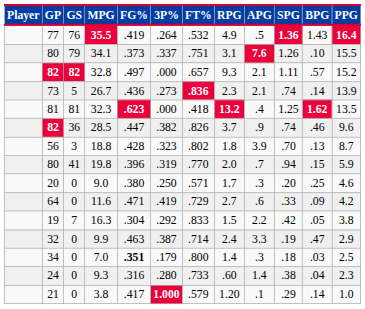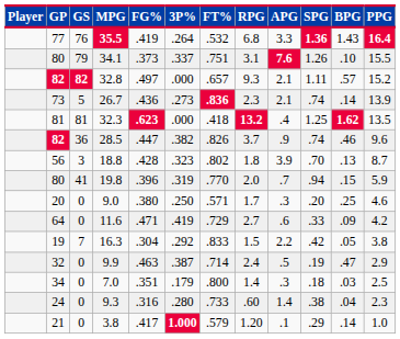35.5 | RPG: 4.9 -> 6.8
35.5 | APG: .5 -> 3.3
9.9 | APG: 3.3 -> .5
7.0 | FG%: bold -> normal
